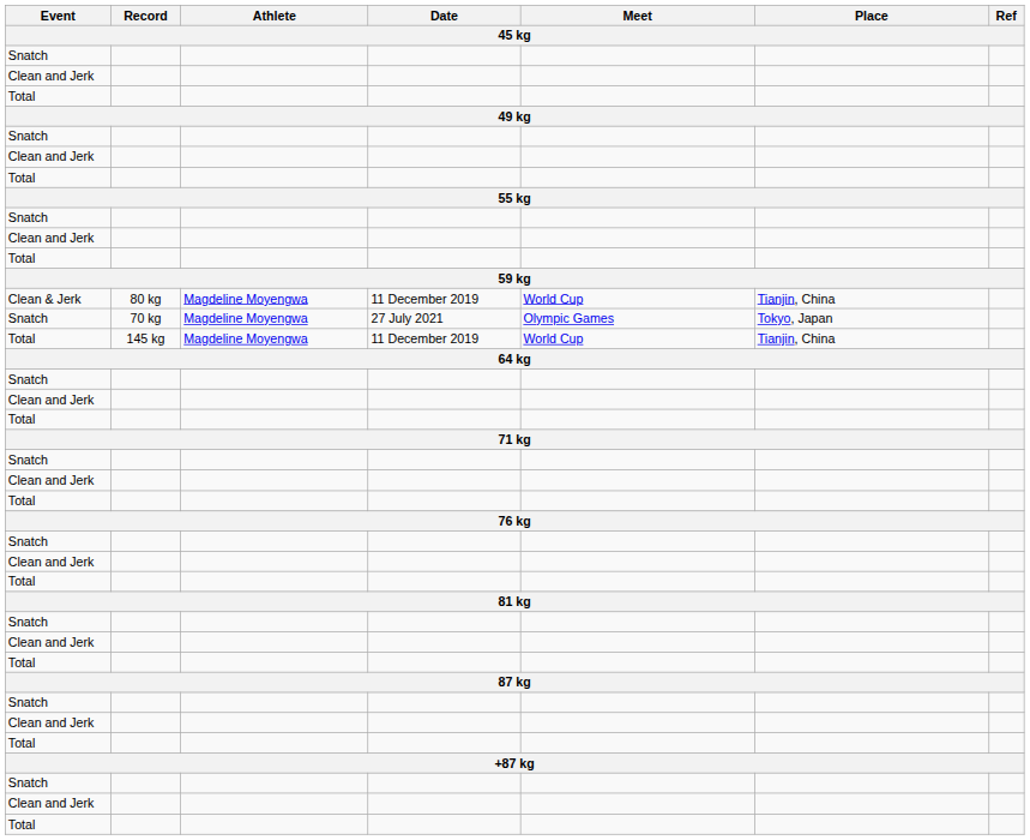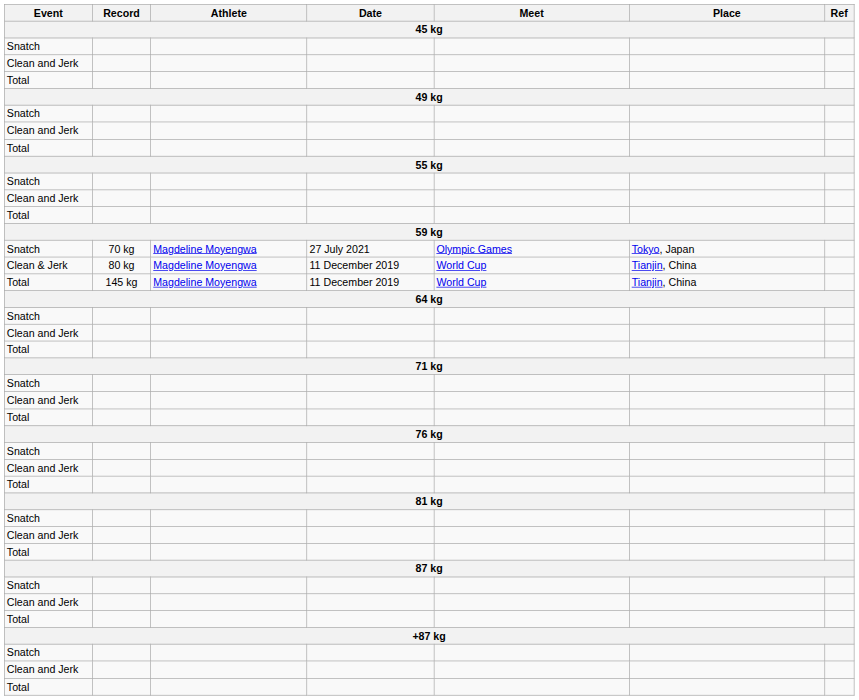rows swapped: Snatch / 70 kg <-> Clean & Jerk
